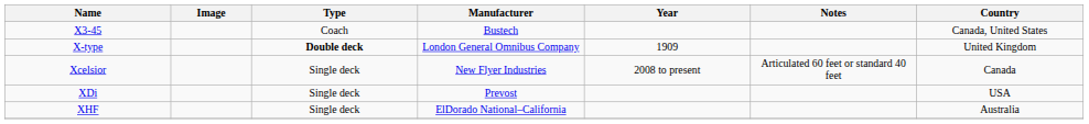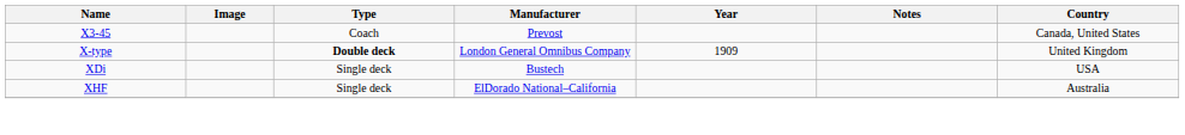X3-45 | Manufacturer: Bustech -> Prevost
- row: Xcelsior | Single deck | New Flyer Industries | 2008 to present | Articulated 60 feet or standard 40 feet | Canada
XDi | Manufacturer: Prevost -> Bustech
